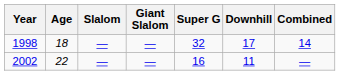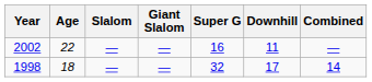rows swapped: 1998 <-> 2002
